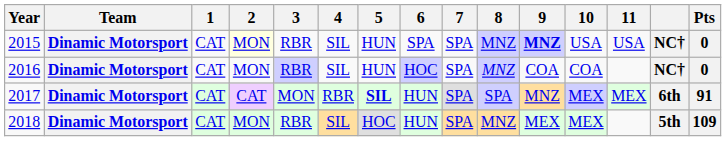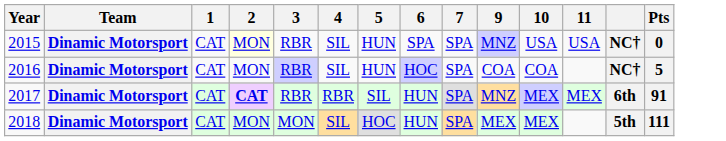- column: 8 | MNZ | MNZ | SPA | MNZ
2015 | 9: bold -> normal
2016 | Pts: 0 -> 5
2017 | 2: normal -> bold
2017 | 3: MON -> RBR
2017 | 5: bold -> normal
2018 | 3: RBR -> MON
2018 | Pts: 109 -> 111
